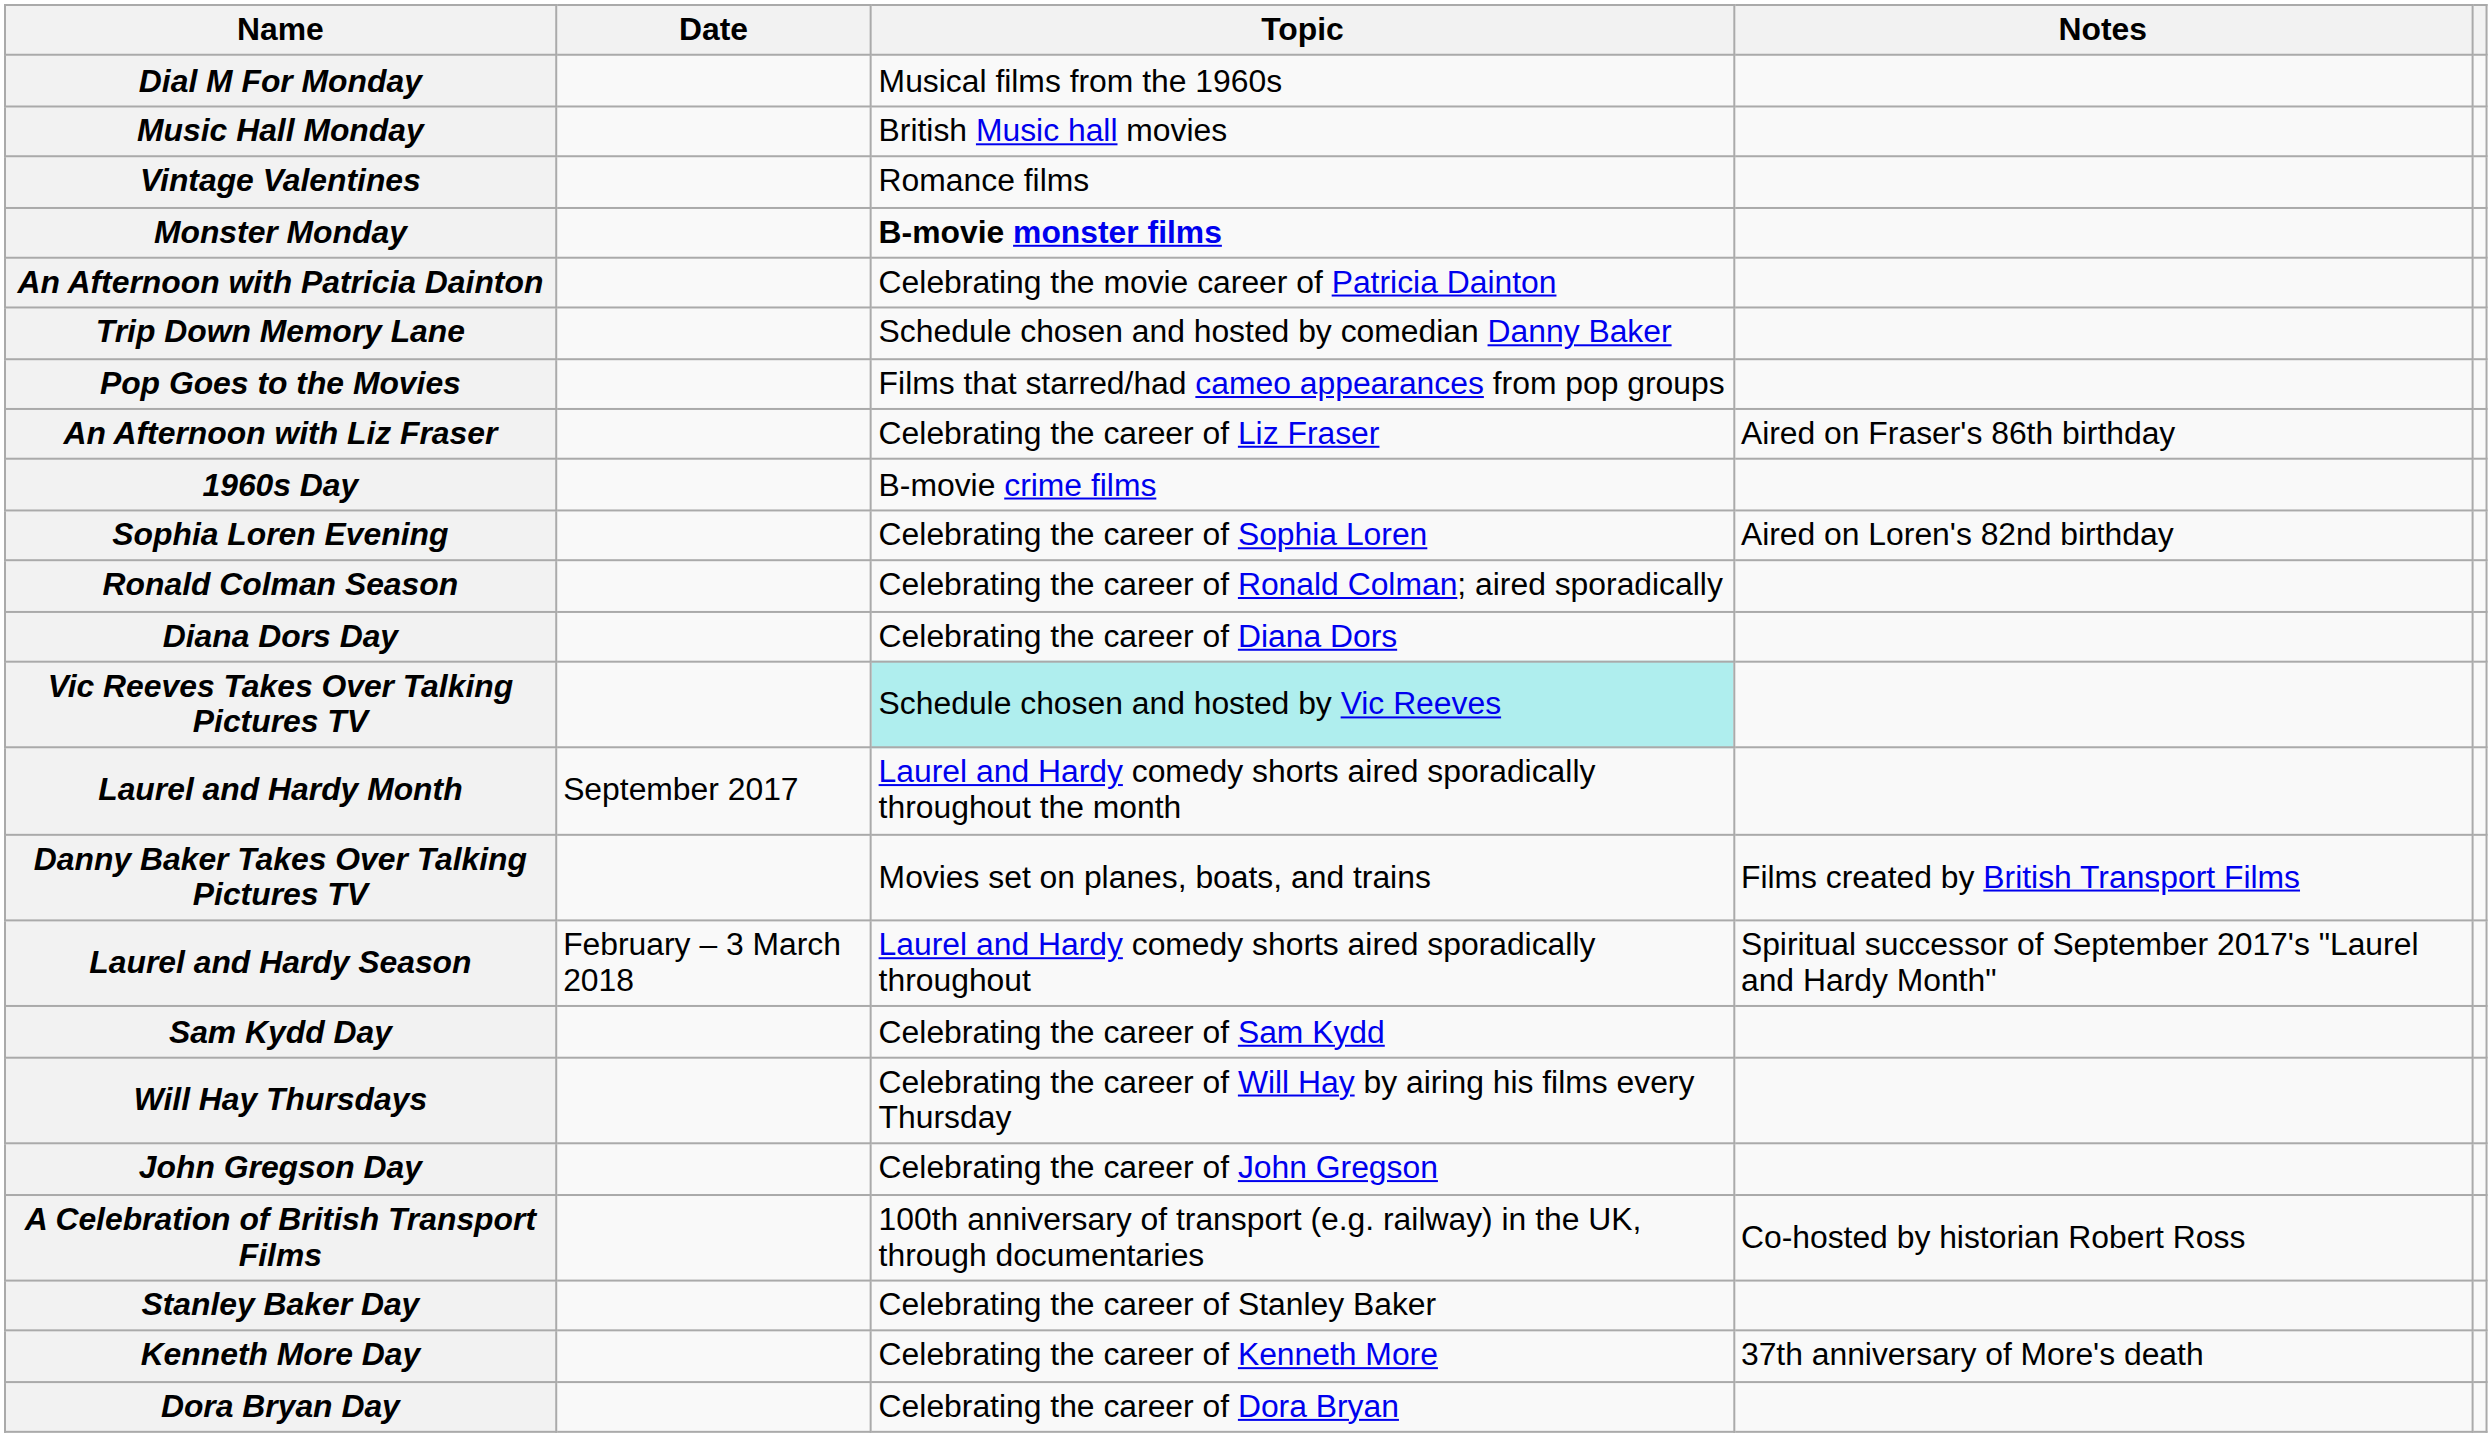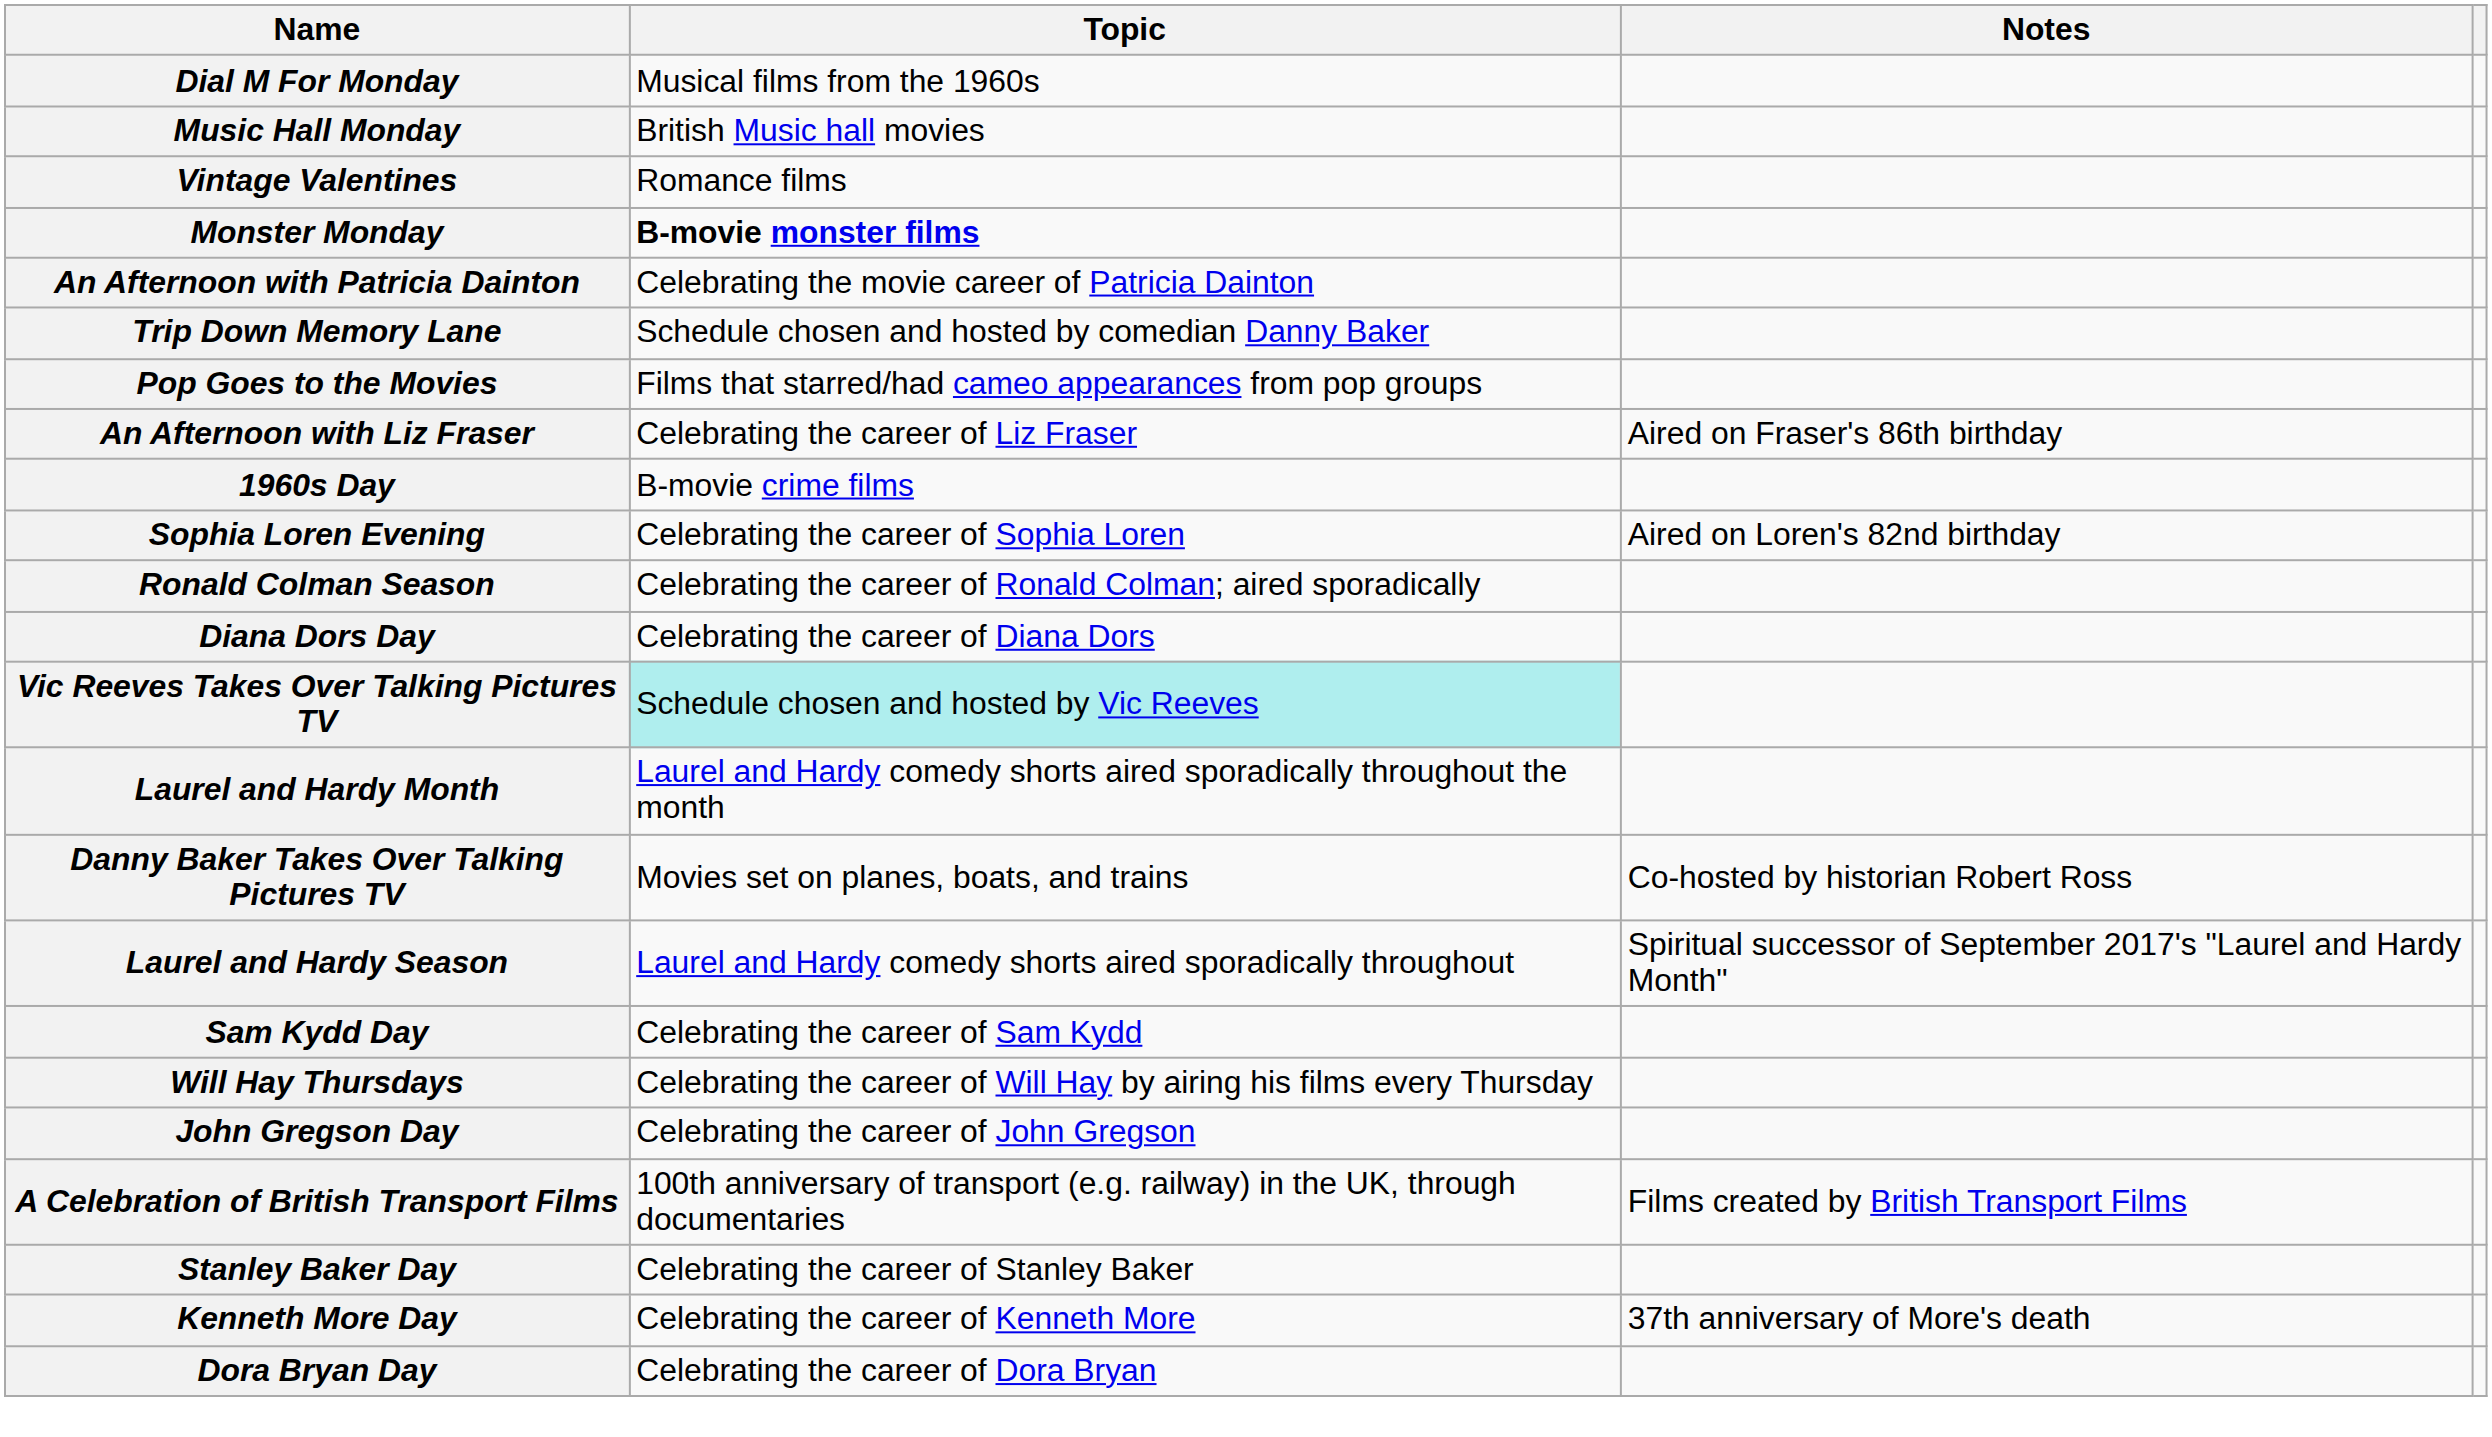- column: Date | September 2017 | February – 3 March 2018
Danny Baker Takes Over Talking Pictures TV | Notes: Films created by British Transport Films -> Co-hosted by historian Robert Ross
A Celebration of British Transport Films | Notes: Co-hosted by historian Robert Ross -> Films created by British Transport Films
